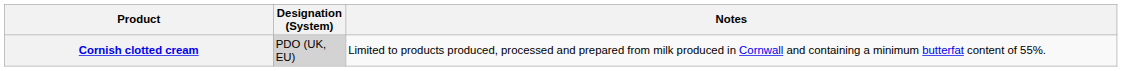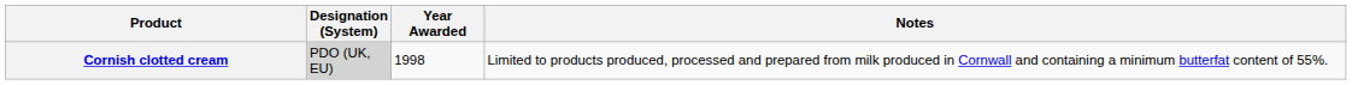+ column: Year Awarded | 1998
